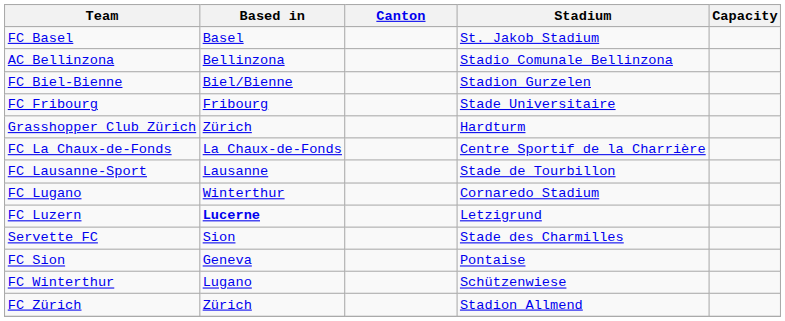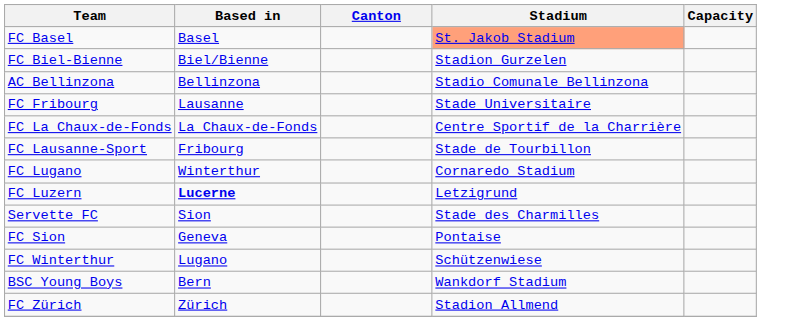FC Basel | Stadium: no background -> lightsalmon background
rows swapped: AC Bellinzona <-> FC Biel-Bienne
FC Fribourg | Based in: Fribourg -> Lausanne
- row: Grasshopper Club Zürich | Zürich | Hardturm
FC Lausanne-Sport | Based in: Lausanne -> Fribourg
+ row: BSC Young Boys | Bern | Wankdorf Stadium
